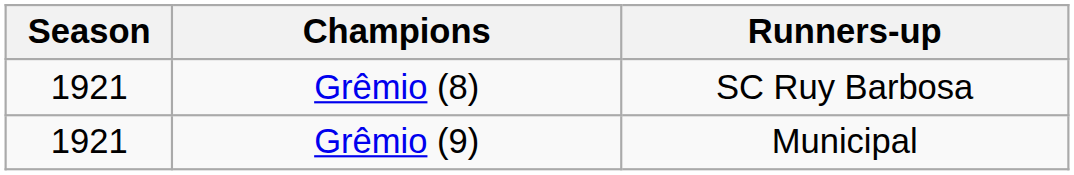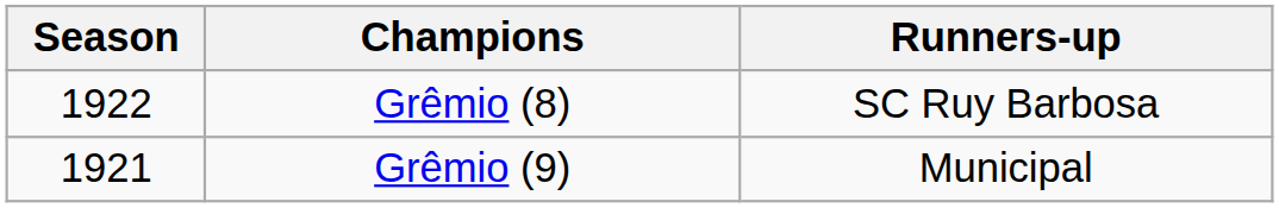Grêmio (8) | Season: 1921 -> 1922
